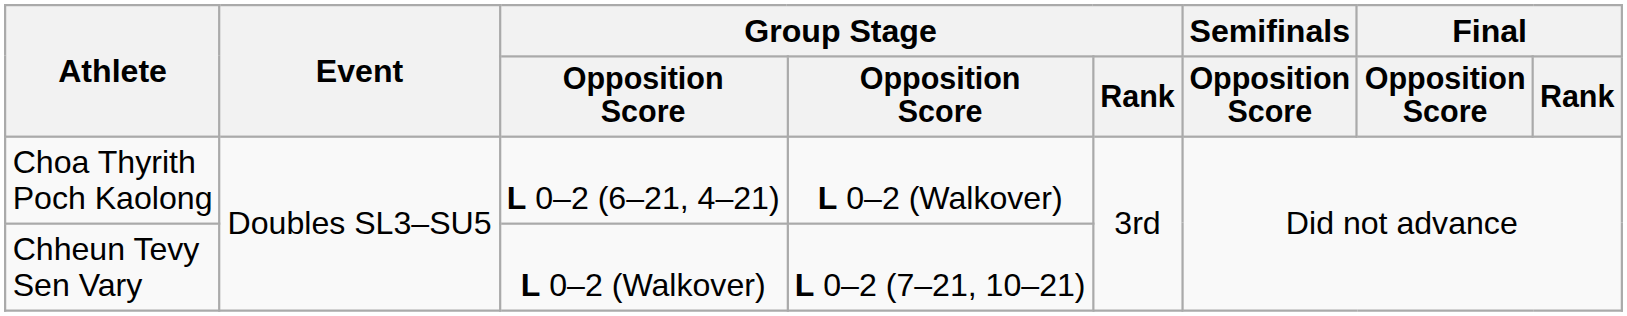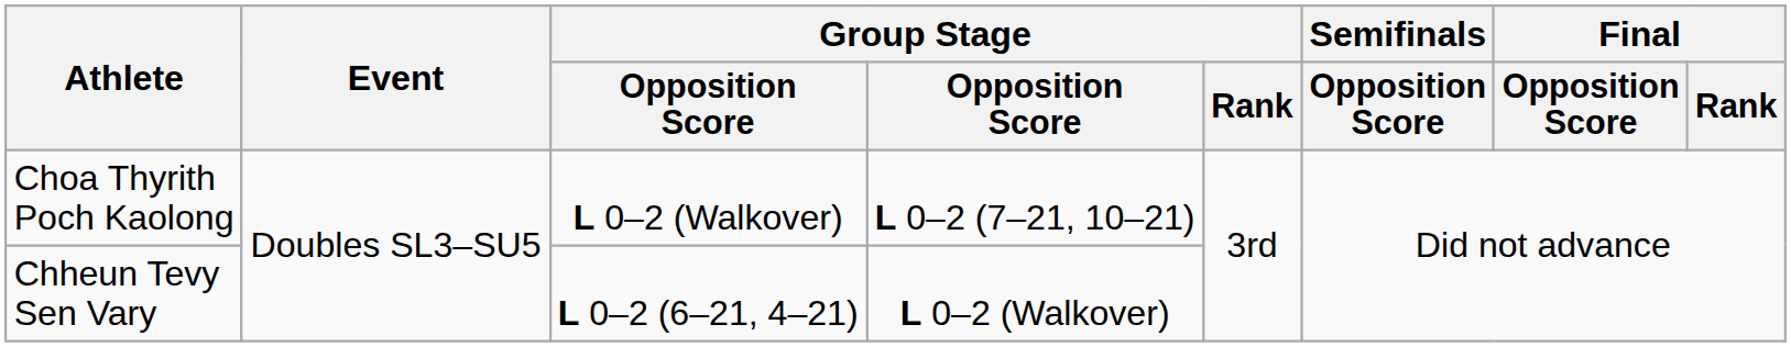Choa Thyrith Poch Kaolong | column 3: L 0–2 (6–21, 4–21) -> L 0–2 (Walkover)
Choa Thyrith Poch Kaolong | column 4: L 0–2 (Walkover) -> L 0–2 (7–21, 10–21)
Chheun Tevy Sen Vary | column 3: L 0–2 (Walkover) -> L 0–2 (6–21, 4–21)
Chheun Tevy Sen Vary | column 4: L 0–2 (7–21, 10–21) -> L 0–2 (Walkover)
